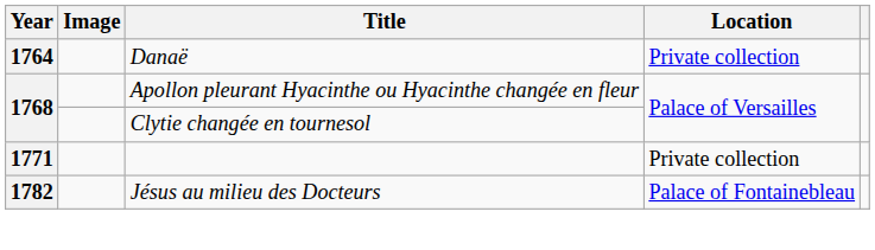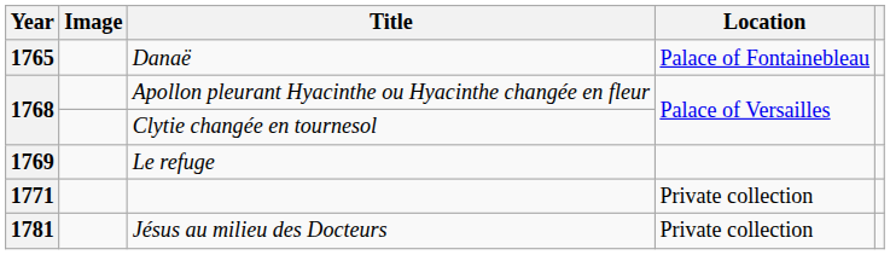Danaë | Year: 1764 -> 1765
Danaë | Location: Private collection -> Palace of Fontainebleau
+ row: 1769 | Le refuge
Jésus au milieu des Docteurs | Year: 1782 -> 1781
Jésus au milieu des Docteurs | Location: Palace of Fontainebleau -> Private collection
